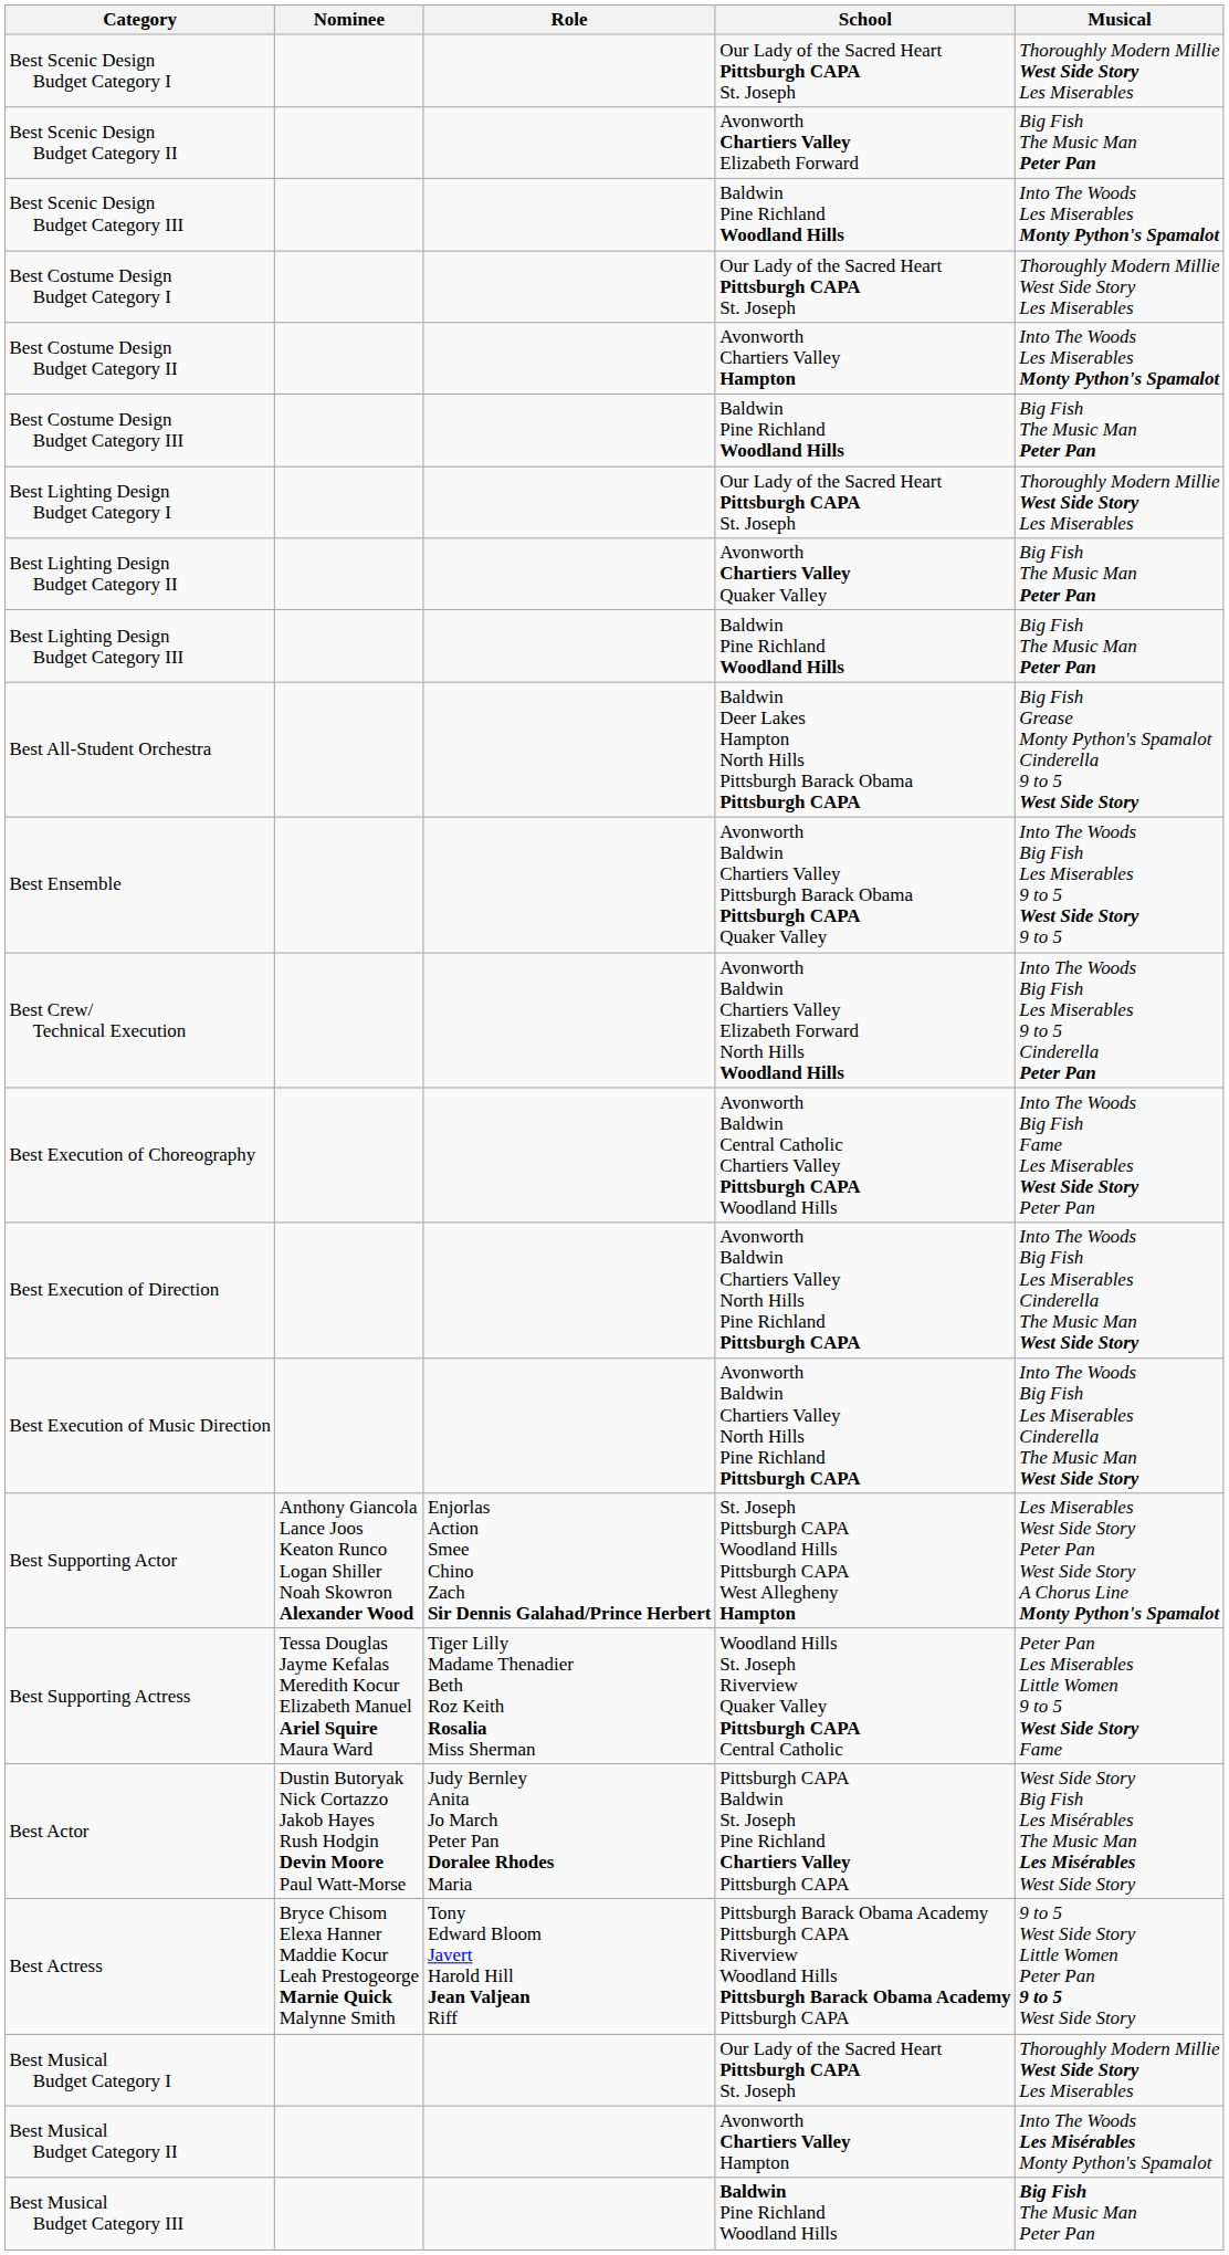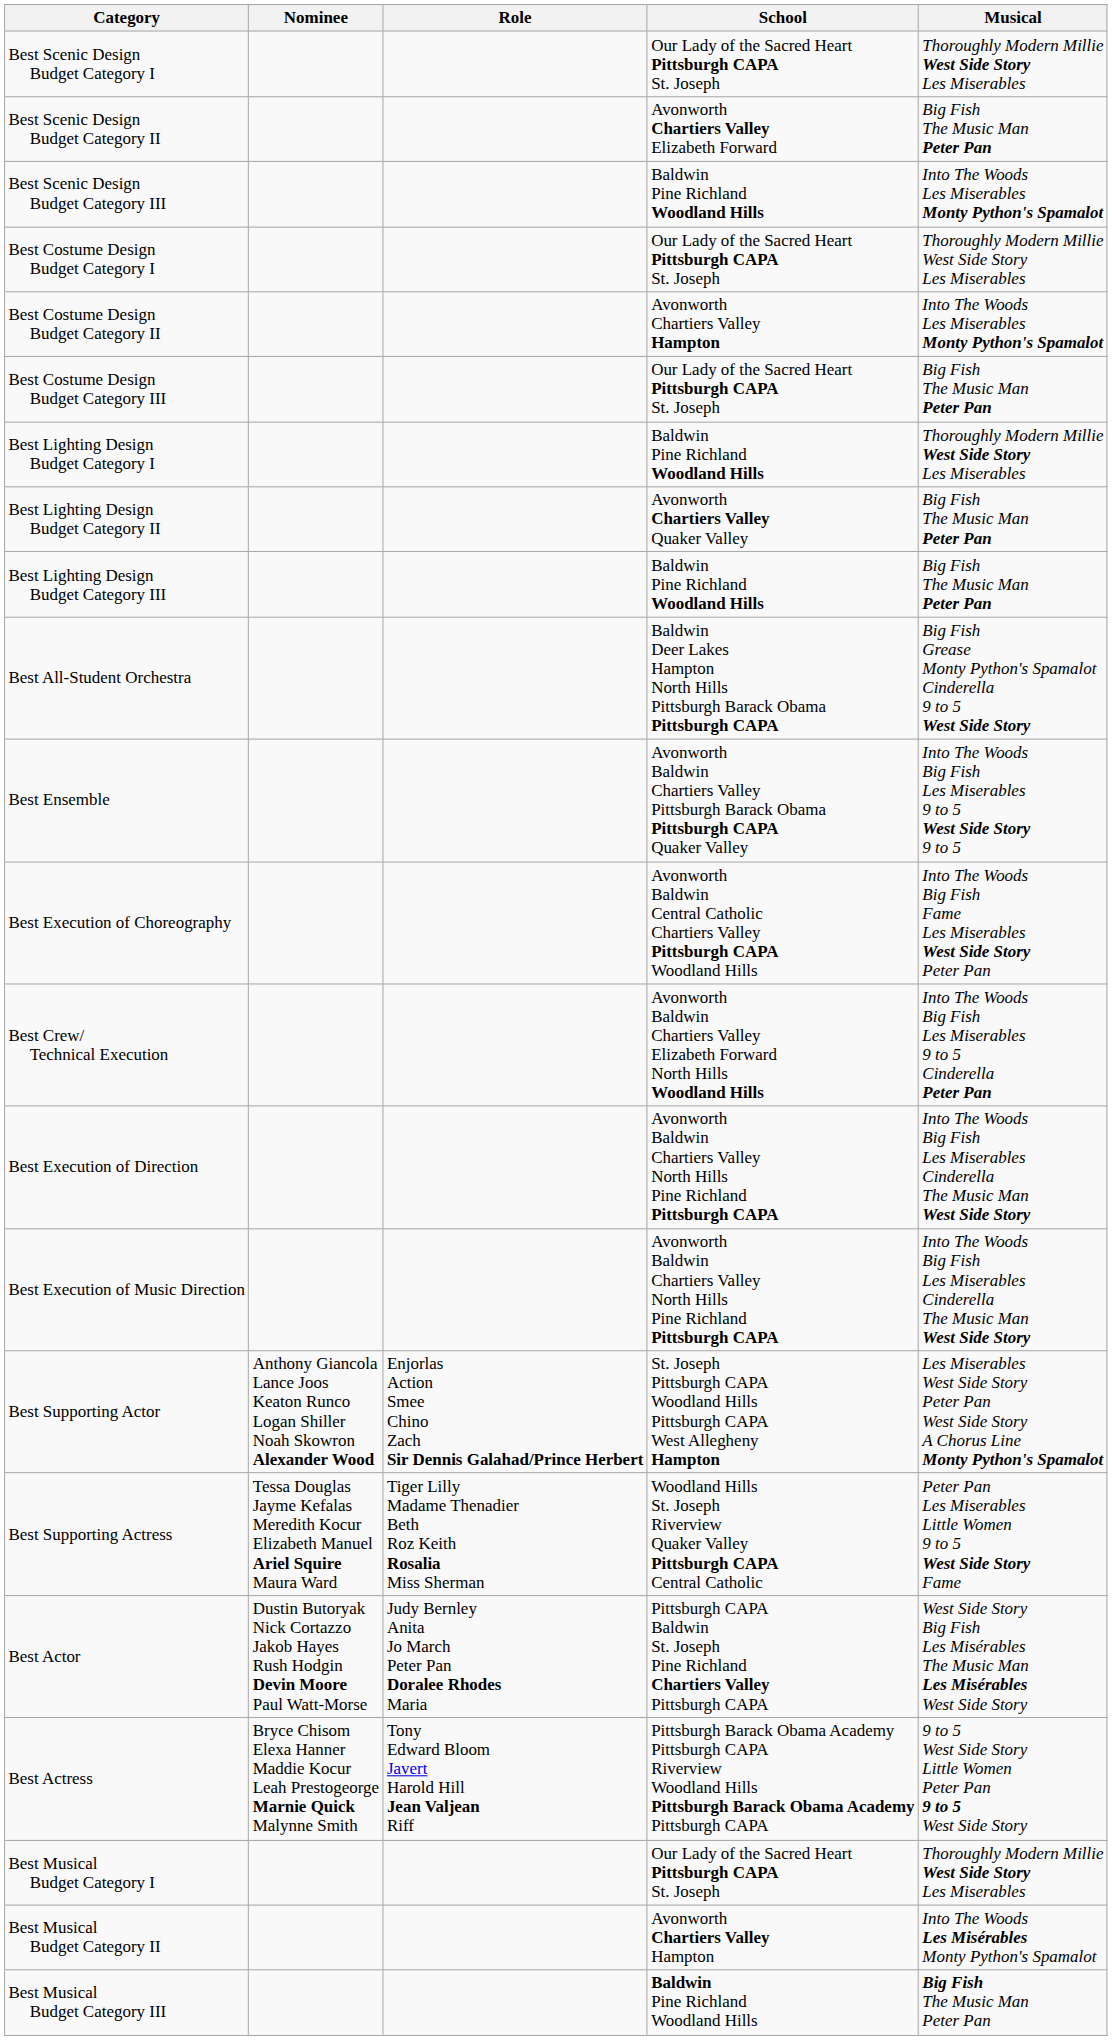Best Costume Design Budget Category III | School: Baldwin Pine Richland Woodland Hills -> Our Lady of the Sacred Heart Pittsburgh CAPA St. Joseph
Best Lighting Design Budget Category I | School: Our Lady of the Sacred Heart Pittsburgh CAPA St. Joseph -> Baldwin Pine Richland Woodland Hills
rows swapped: Best Crew/ Technical Execution <-> Best Execution of Choreography
